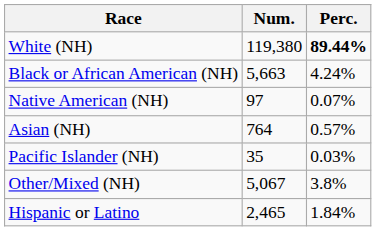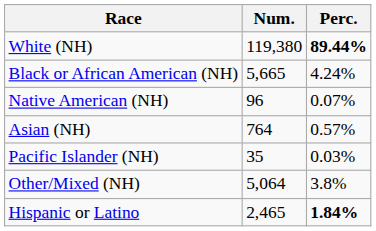Black or African American (NH) | Num.: 5,663 -> 5,665
Native American (NH) | Num.: 97 -> 96
Other/Mixed (NH) | Num.: 5,067 -> 5,064
Hispanic or Latino | Perc.: normal -> bold
